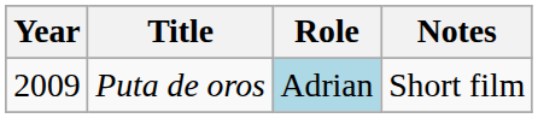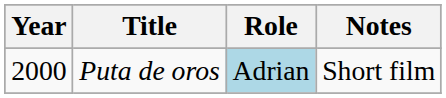Puta de oros | Year: 2009 -> 2000
